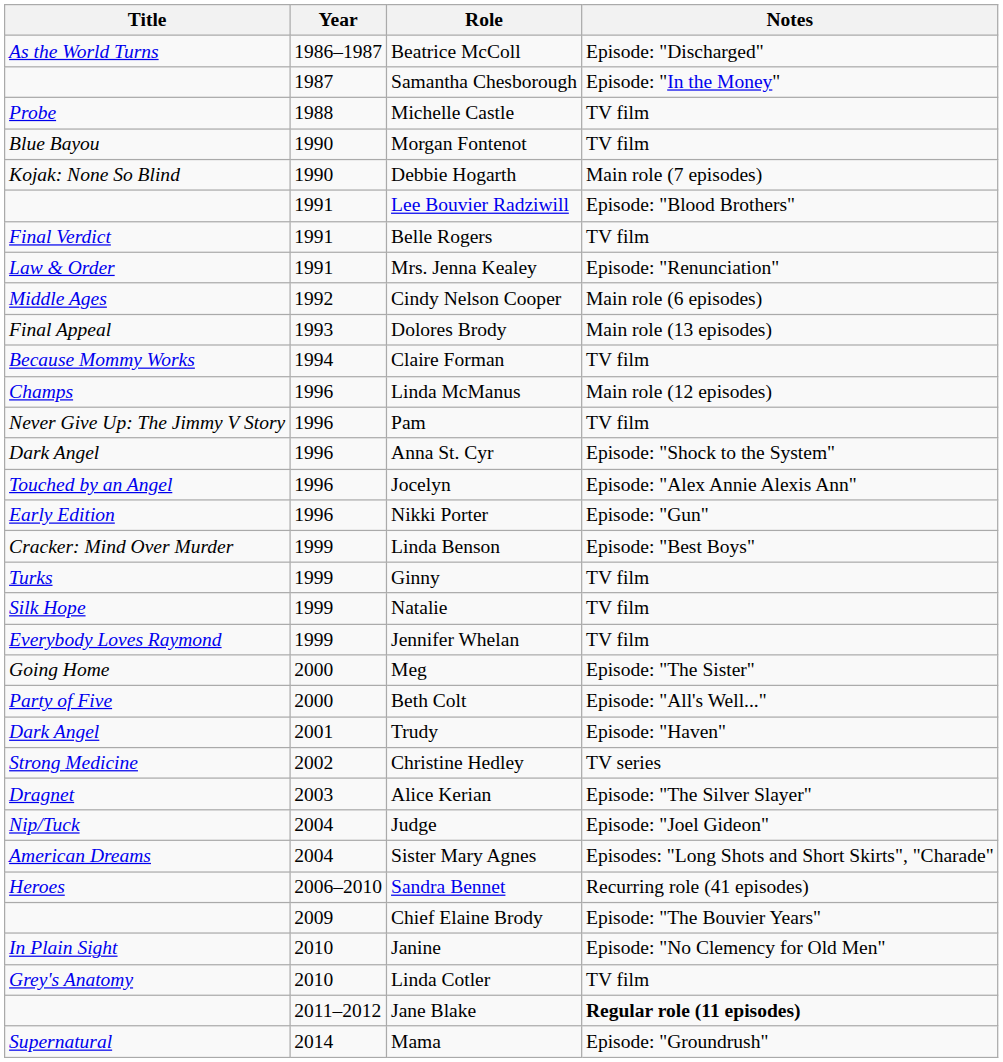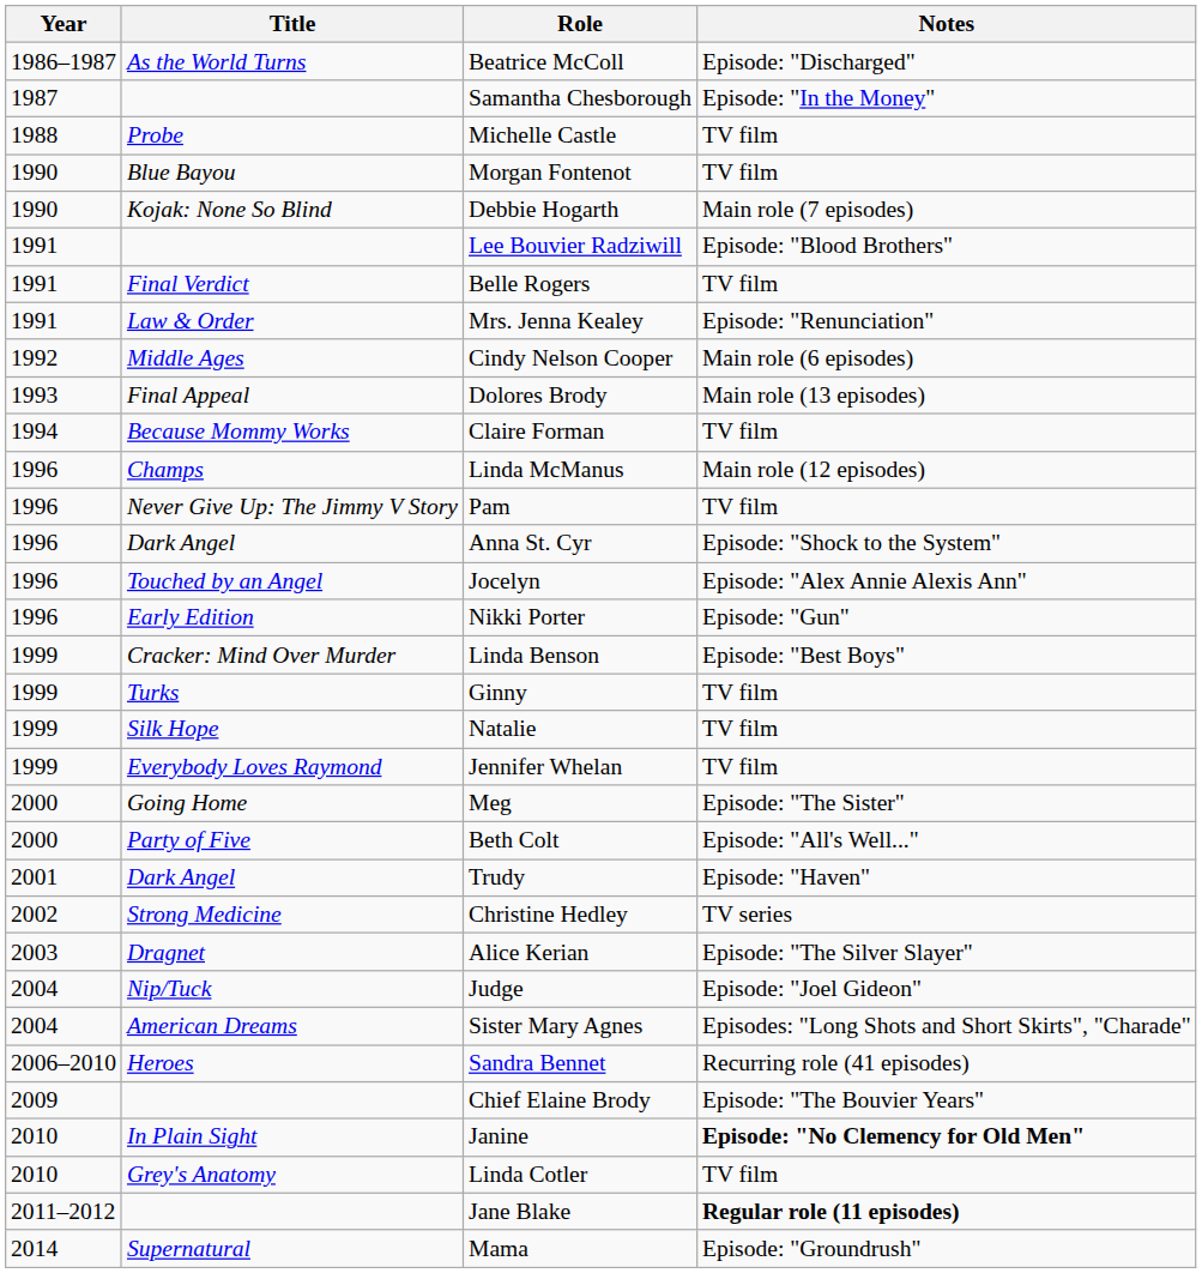columns swapped: Year <-> Title
Janine | Notes: normal -> bold
